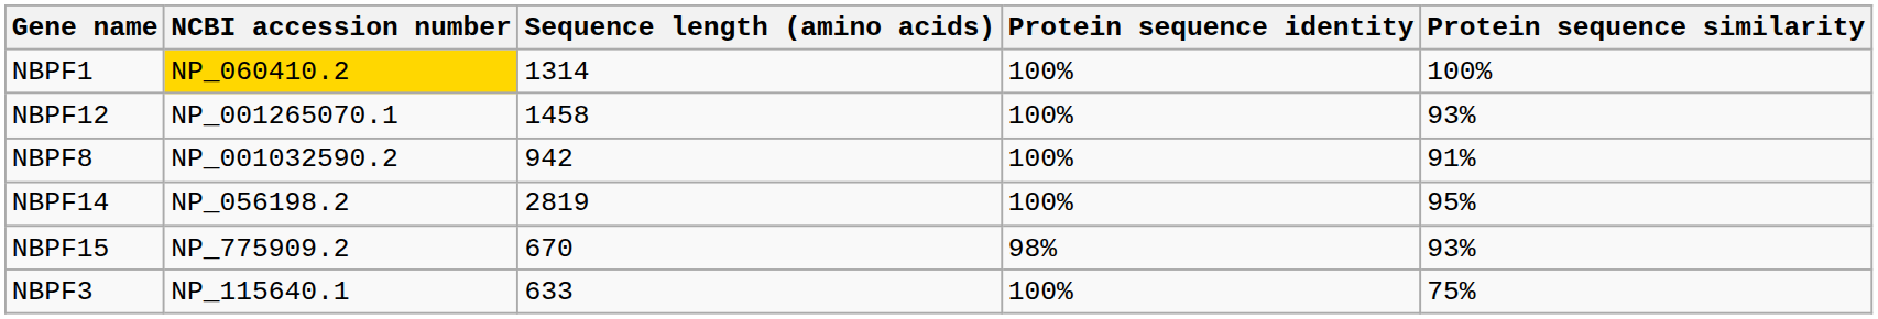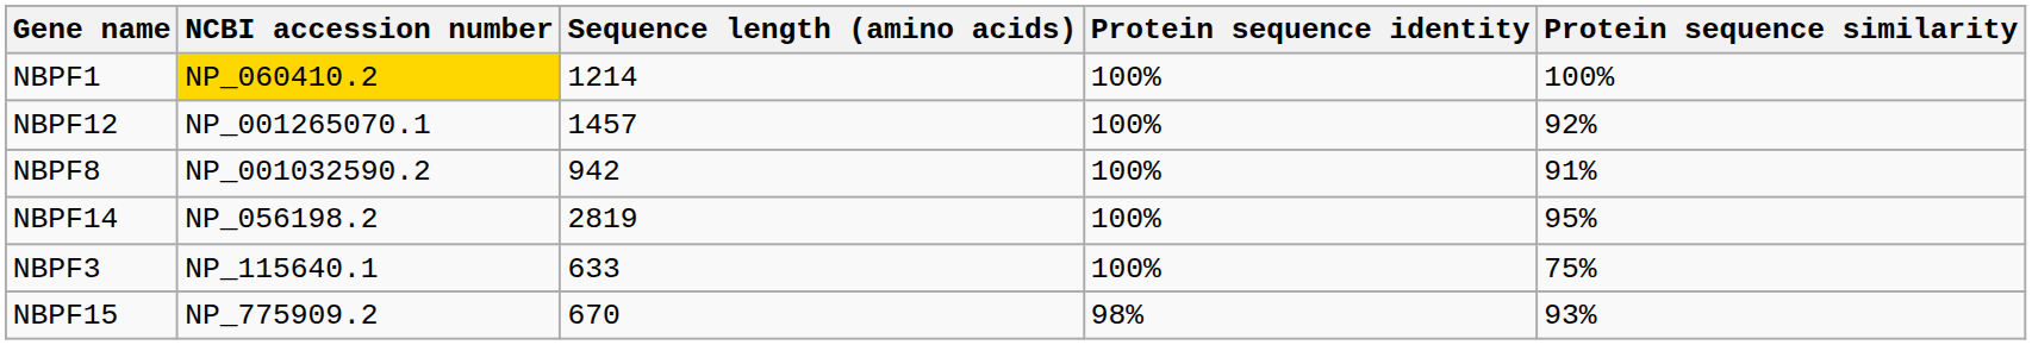NBPF1 | Sequence length (amino acids): 1314 -> 1214
NBPF12 | Sequence length (amino acids): 1458 -> 1457
NBPF12 | Protein sequence similarity: 93% -> 92%
rows swapped: NBPF15 <-> NBPF3
